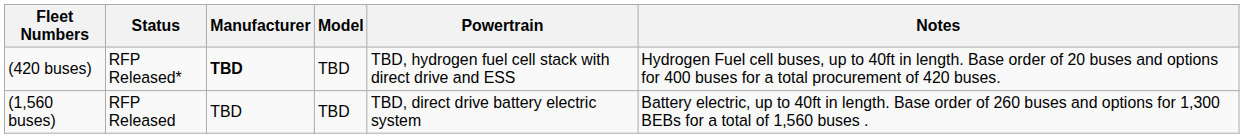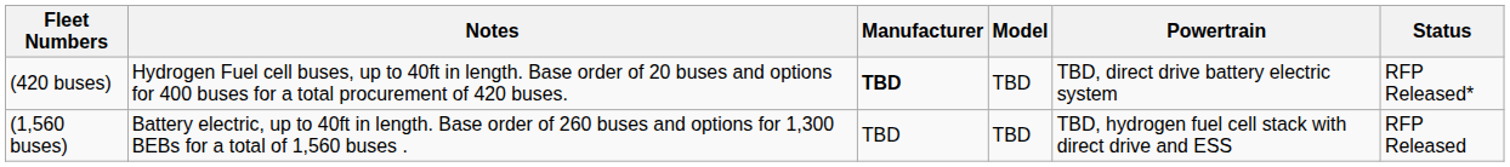columns swapped: Status <-> Notes
(420 buses) | Powertrain: TBD, hydrogen fuel cell stack with direct drive and ESS -> TBD, direct drive battery electric system
(1,560 buses) | Powertrain: TBD, direct drive battery electric system -> TBD, hydrogen fuel cell stack with direct drive and ESS
